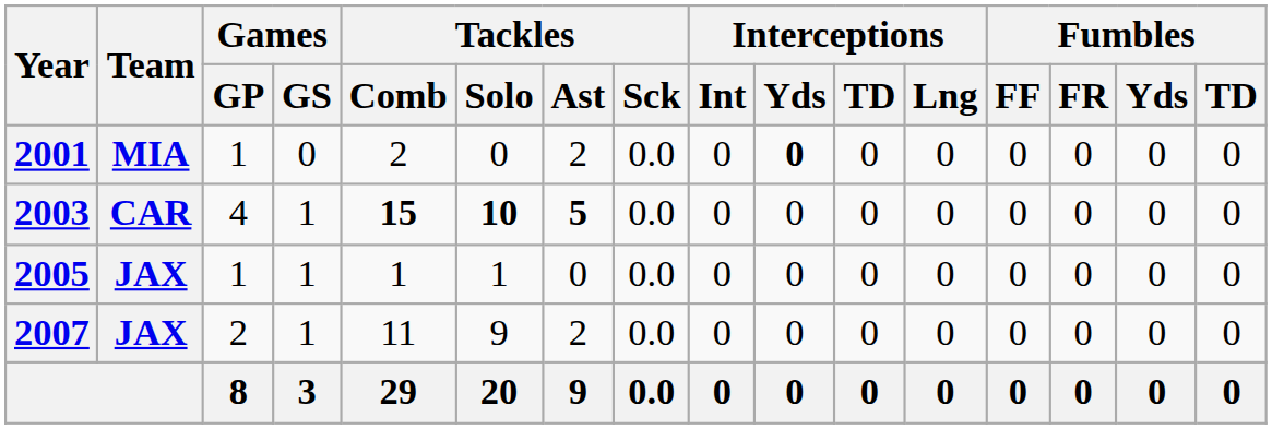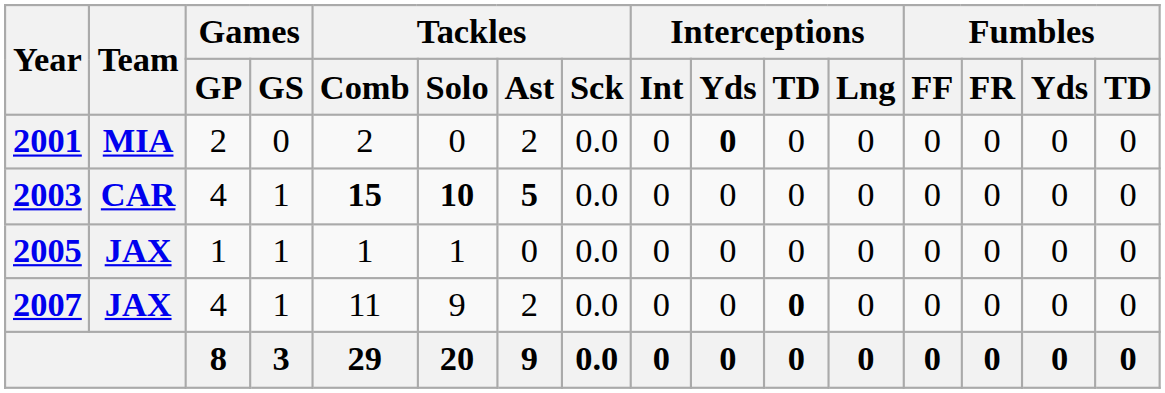2001 | Games / GP: 1 -> 2
2007 | Games / GP: 2 -> 4
2007 | Interceptions / TD: normal -> bold
